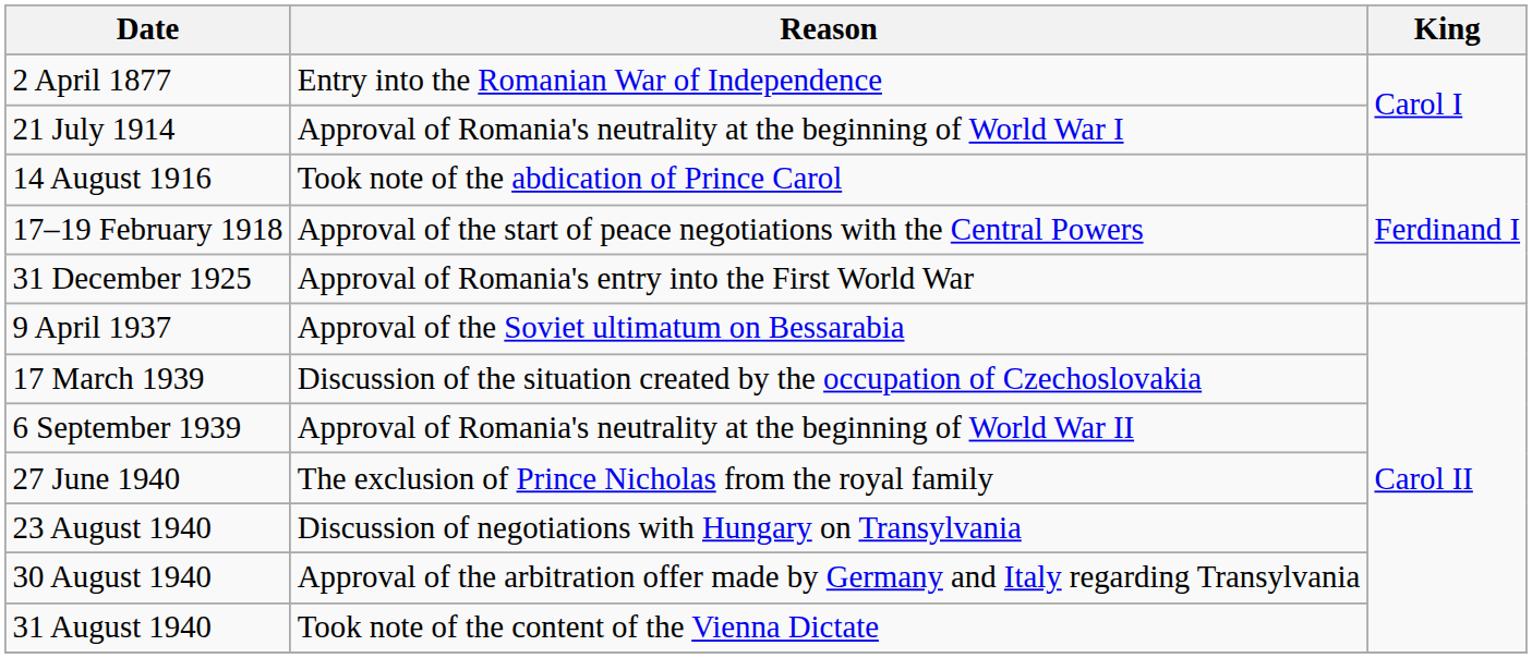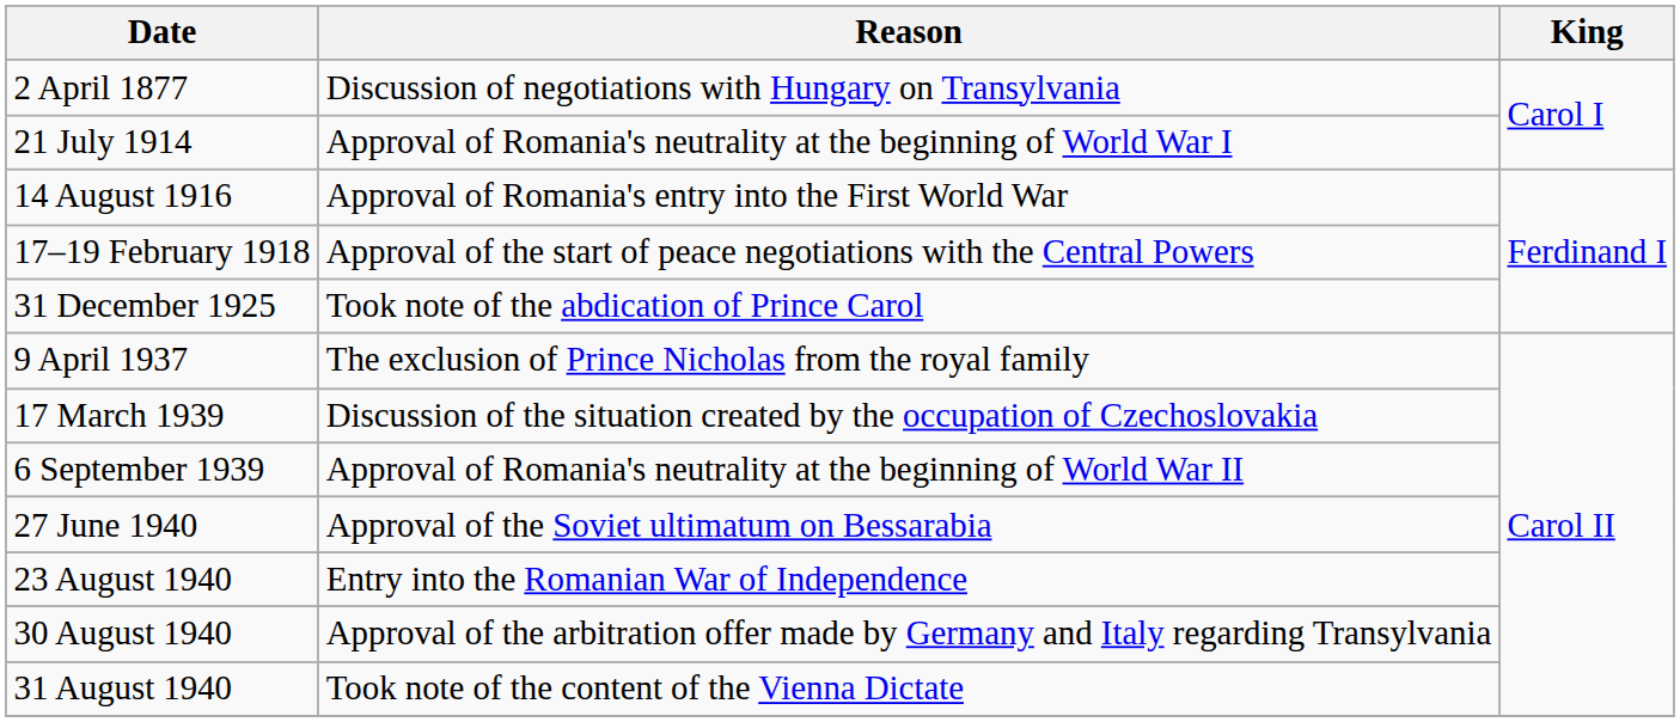2 April 1877 | Reason: Entry into the Romanian War of Independence -> Discussion of negotiations with Hungary on Transylvania
14 August 1916 | Reason: Took note of the abdication of Prince Carol -> Approval of Romania's entry into the First World War
31 December 1925 | Reason: Approval of Romania's entry into the First World War -> Took note of the abdication of Prince Carol
9 April 1937 | Reason: Approval of the Soviet ultimatum on Bessarabia -> The exclusion of Prince Nicholas from the royal family
27 June 1940 | Reason: The exclusion of Prince Nicholas from the royal family -> Approval of the Soviet ultimatum on Bessarabia
23 August 1940 | Reason: Discussion of negotiations with Hungary on Transylvania -> Entry into the Romanian War of Independence
